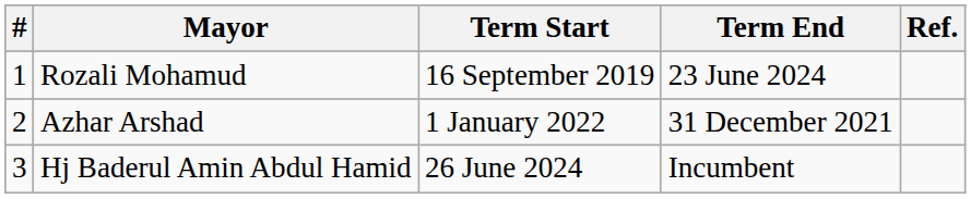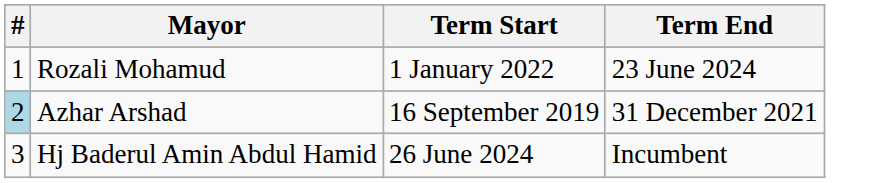- column: Ref.
Rozali Mohamud | Term Start: 16 September 2019 -> 1 January 2022
Azhar Arshad | #: no background -> lightblue background
Azhar Arshad | Term Start: 1 January 2022 -> 16 September 2019
